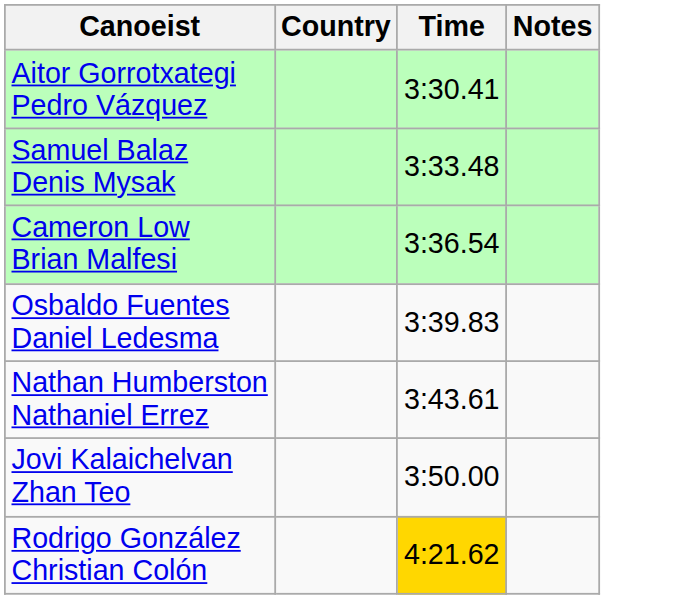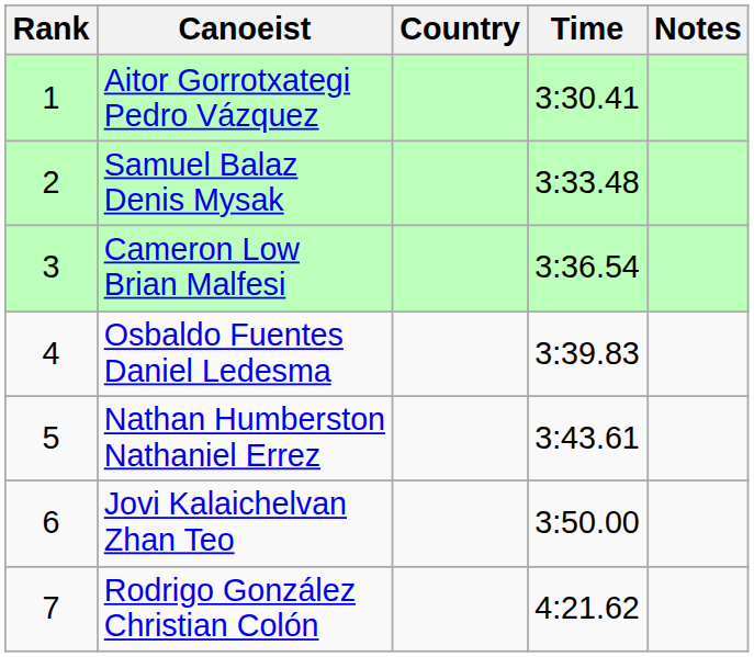+ column: Rank | 1 | 2 | 3 | 4 | 5 | 6 | 7
Rodrigo González Christian Colón | Time: gold background -> no background
